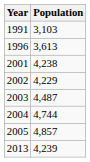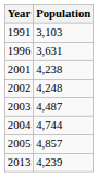1996 | Population: 3,613 -> 3,631
2002 | Population: 4,229 -> 4,248
